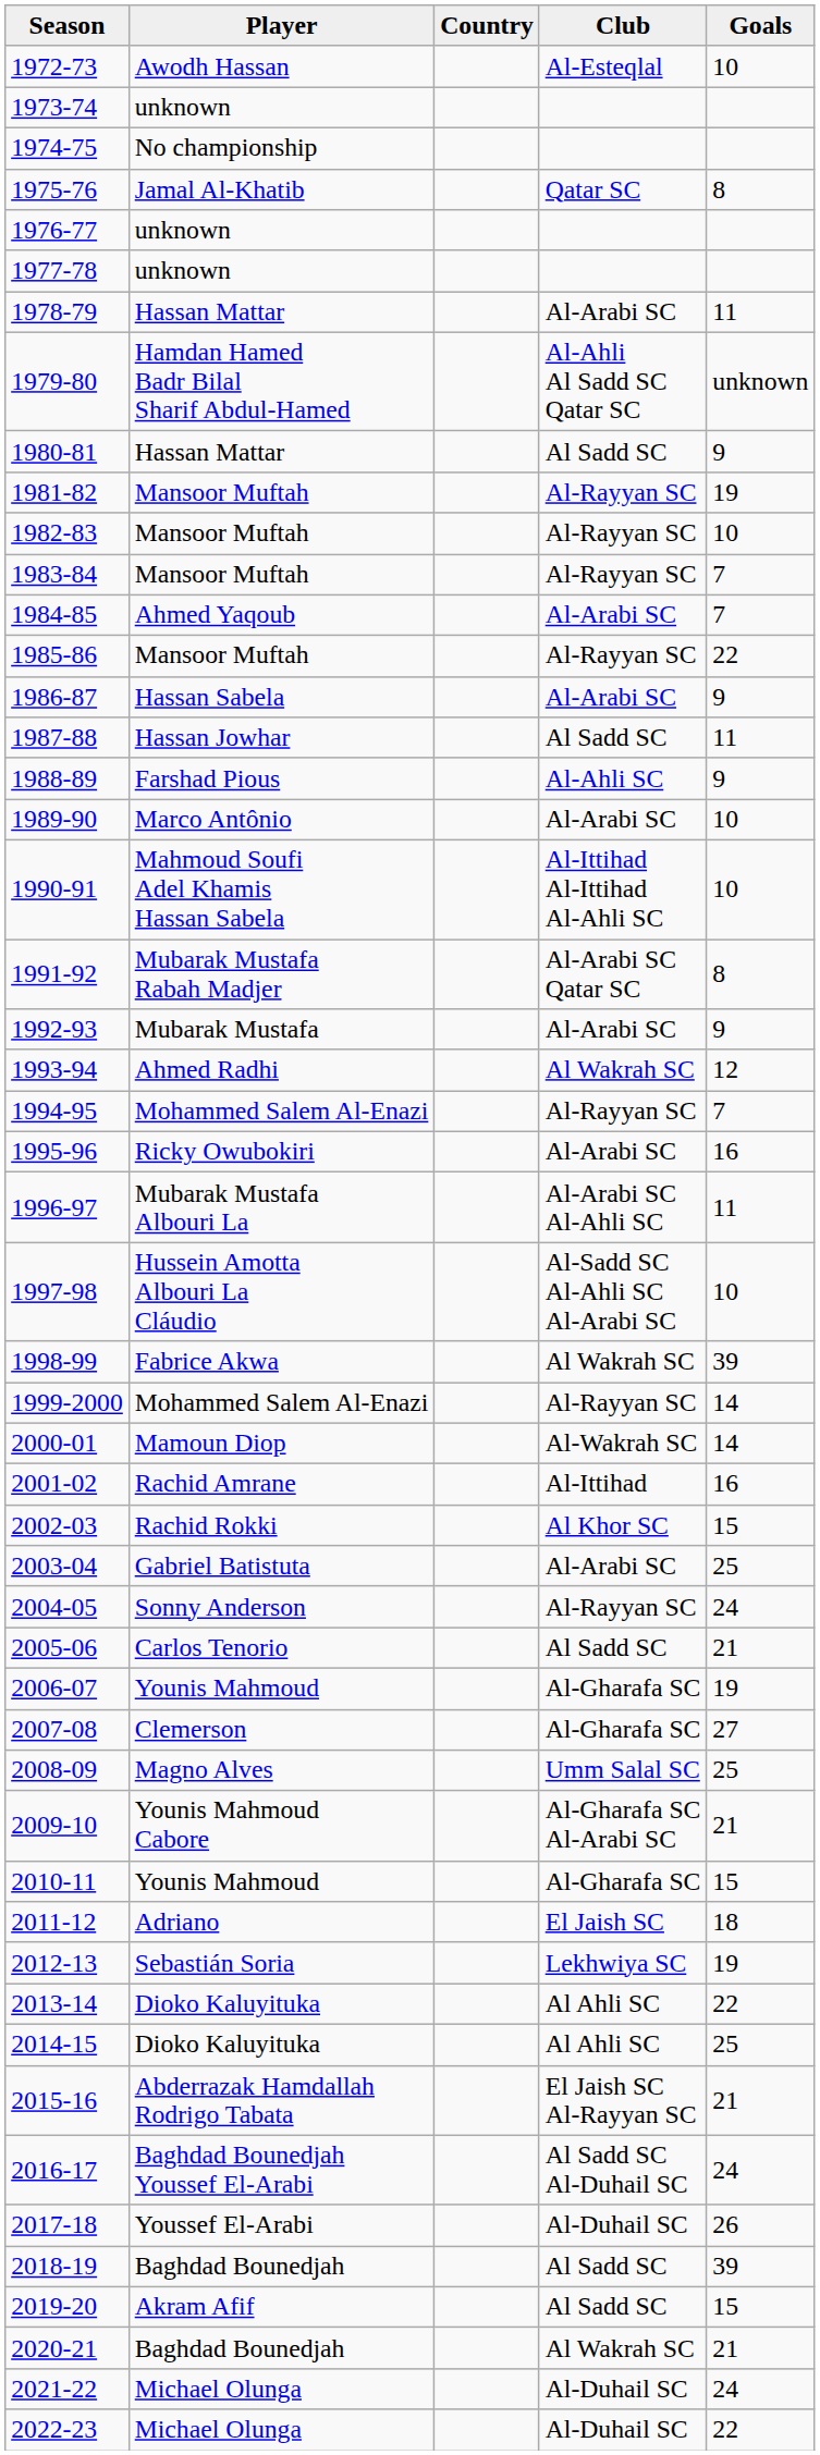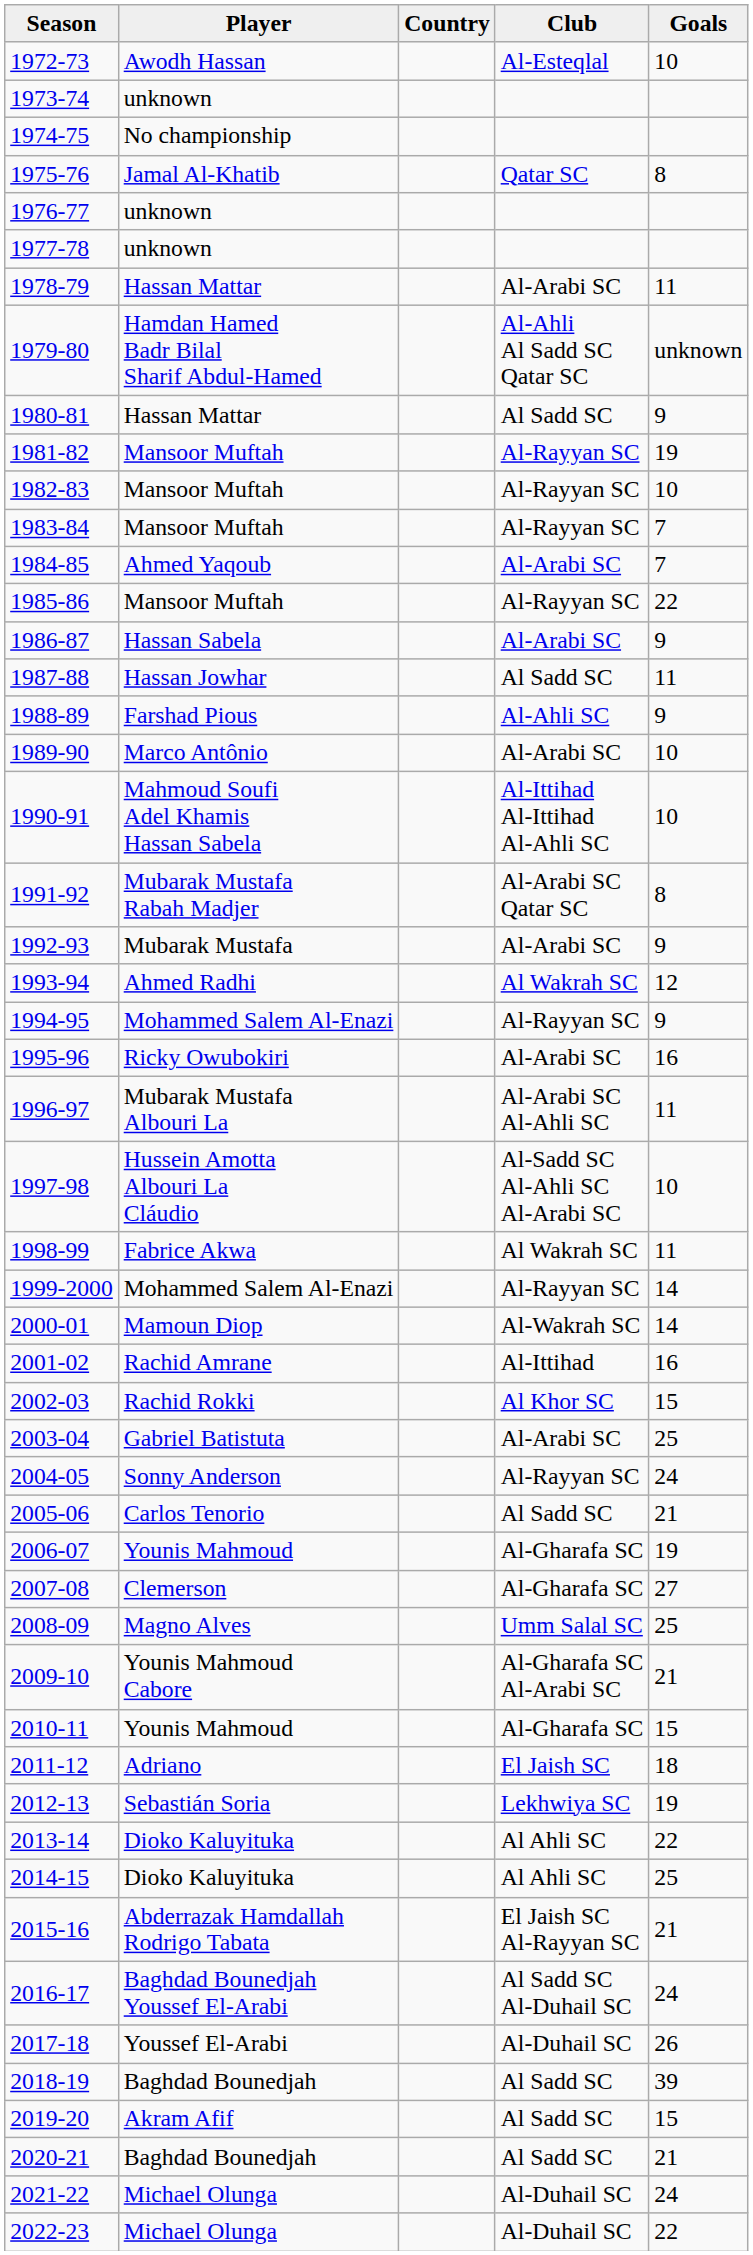1994-95 | Goals: 7 -> 9
1998-99 | Goals: 39 -> 11
2020-21 | Club: Al Wakrah SC -> Al Sadd SC
